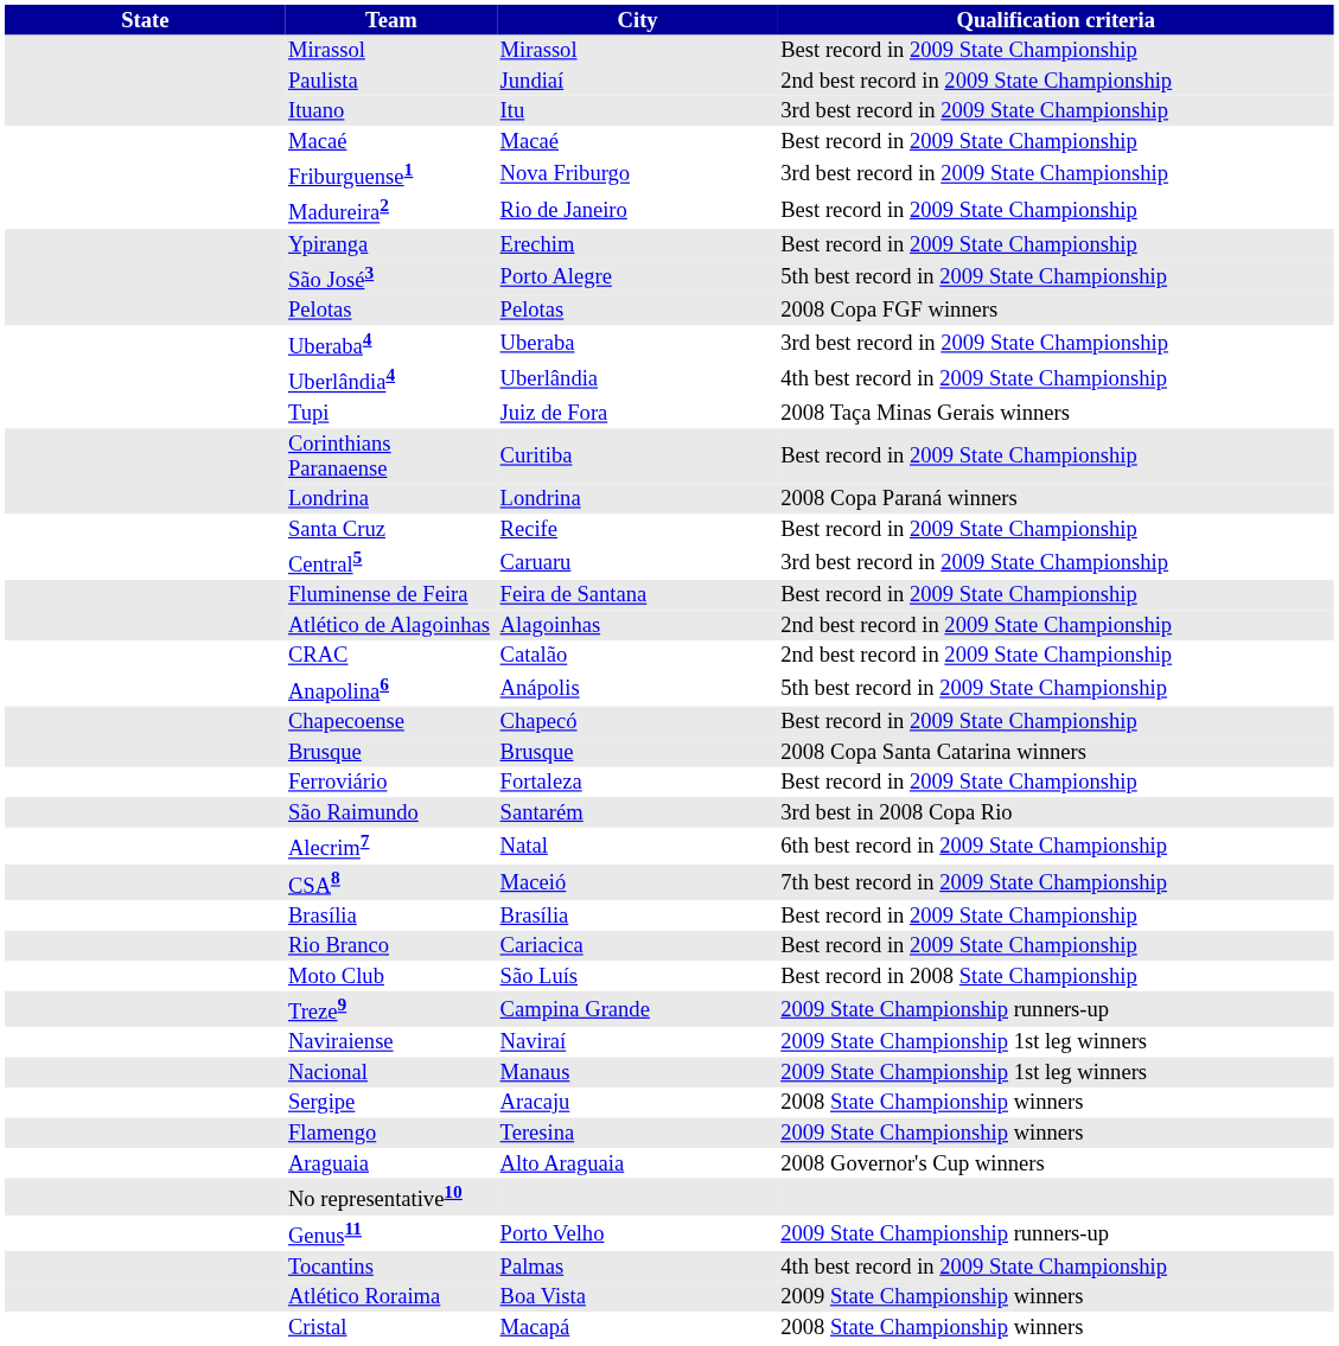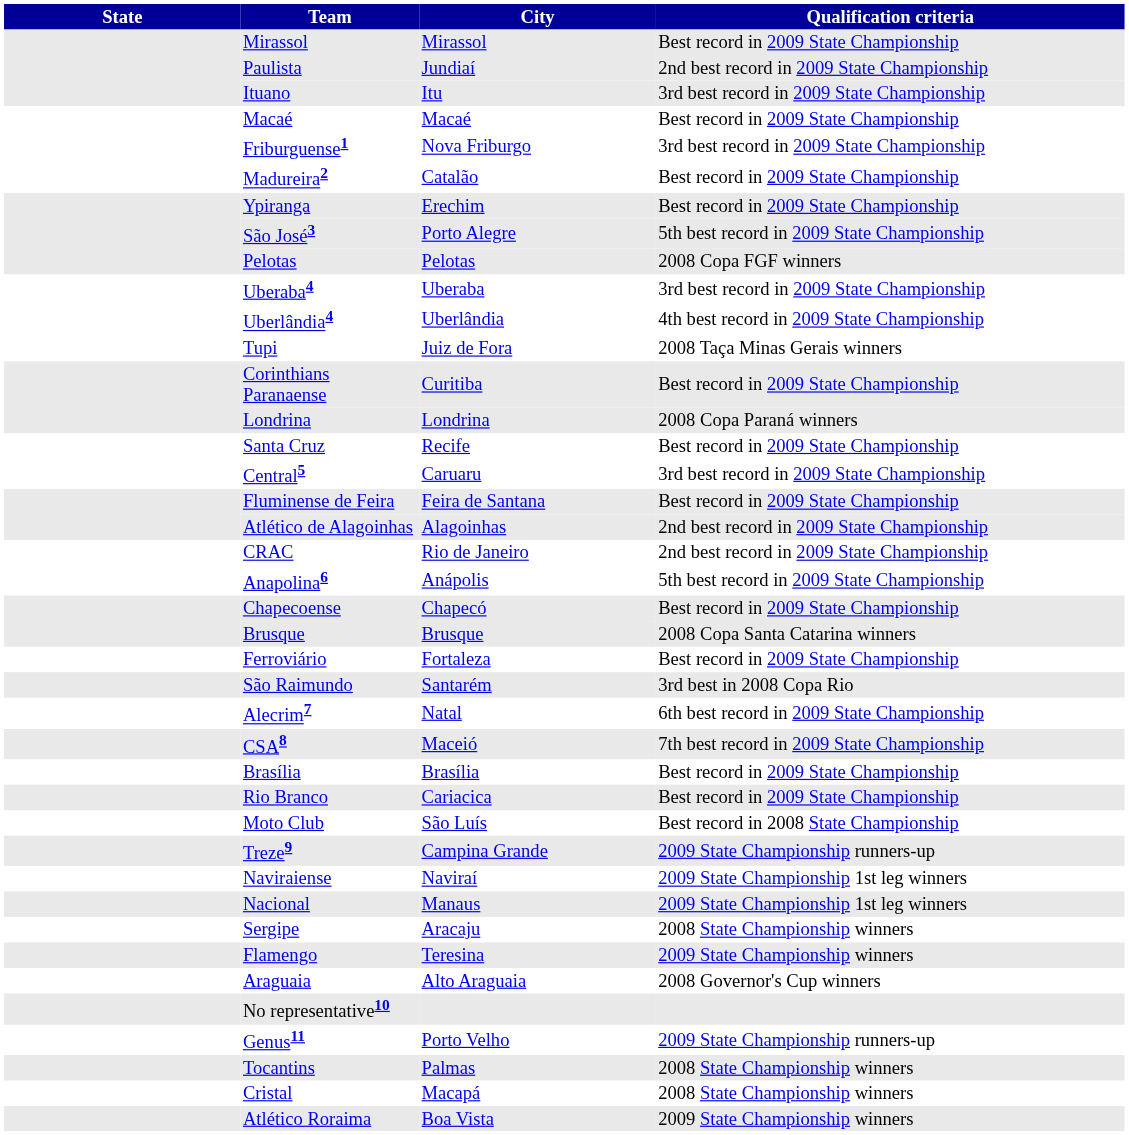Madureira2 | City: Rio de Janeiro -> Catalão
CRAC | City: Catalão -> Rio de Janeiro
Tocantins | Qualification criteria: 4th best record in 2009 State Championship -> 2008 State Championship winners
rows swapped: Cristal <-> Atlético Roraima
